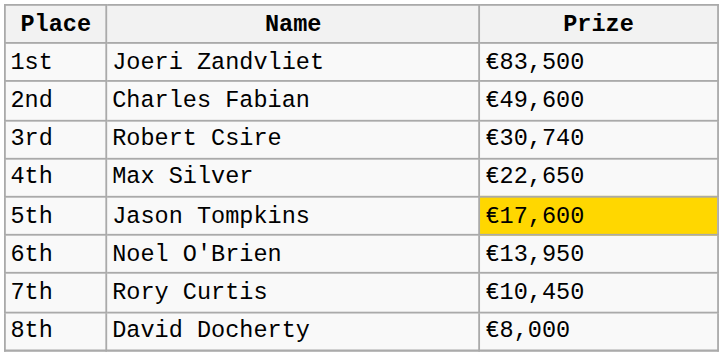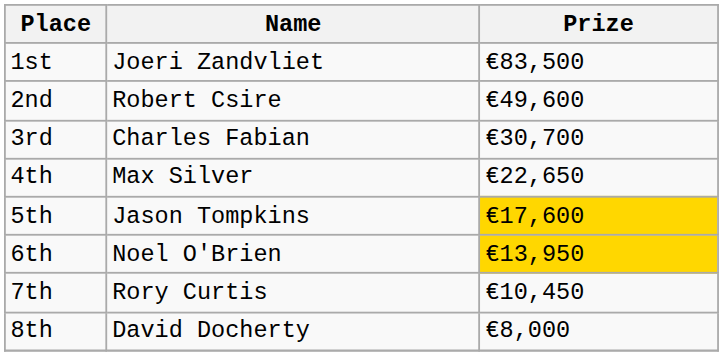2nd | Name: Charles Fabian -> Robert Csire
3rd | Name: Robert Csire -> Charles Fabian
3rd | Prize: €30,740 -> €30,700
6th | Prize: no background -> gold background
